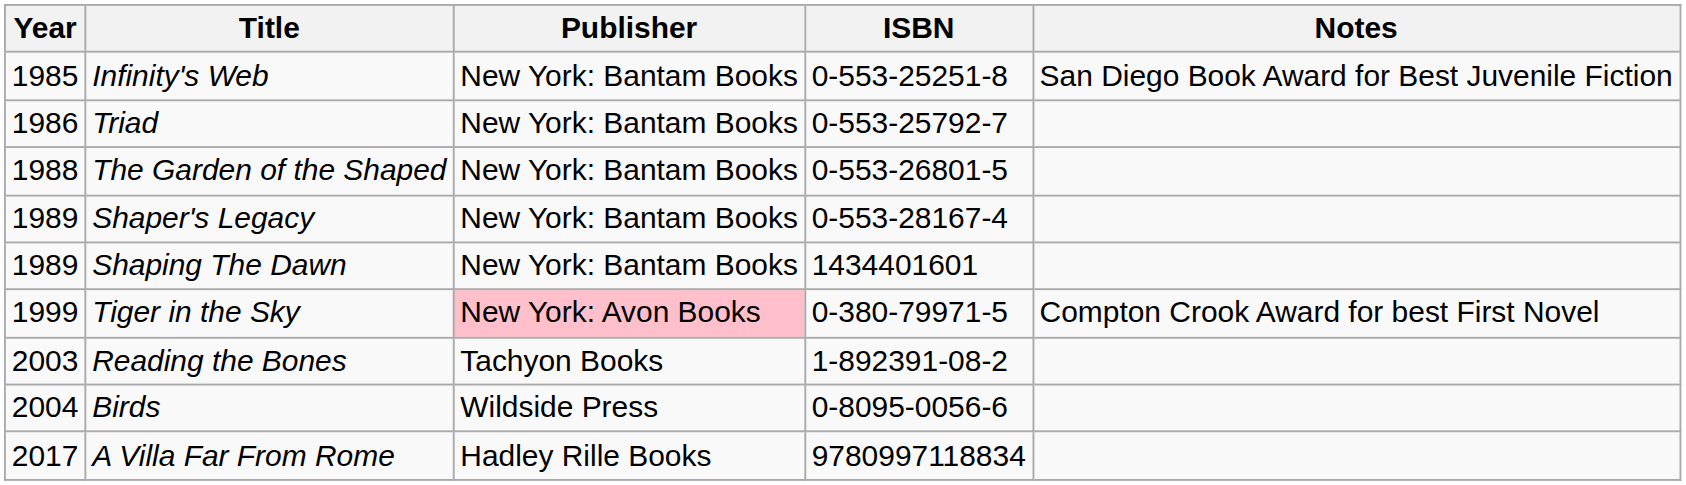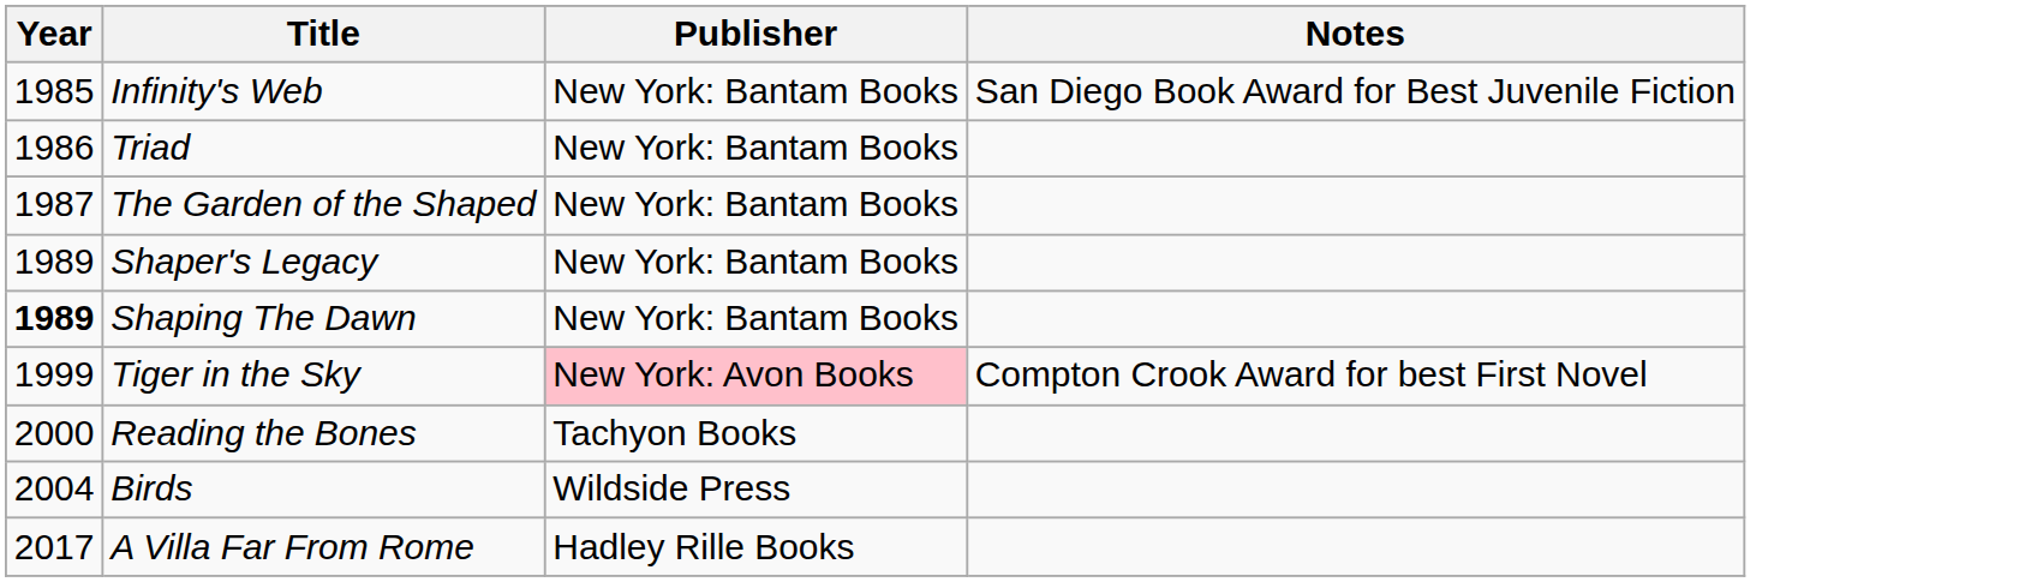- column: ISBN | 0-553-25251-8 | 0-553-25792-7 | 0-553-26801-5 | 0-553-28167-4 | 1434401601 | 0-380-79971-5 | 1-892391-08-2 | 0-8095-0056-6 | 9780997118834
The Garden of the Shaped | Year: 1988 -> 1987
Shaping The Dawn | Year: normal -> bold
Reading the Bones | Year: 2003 -> 2000
